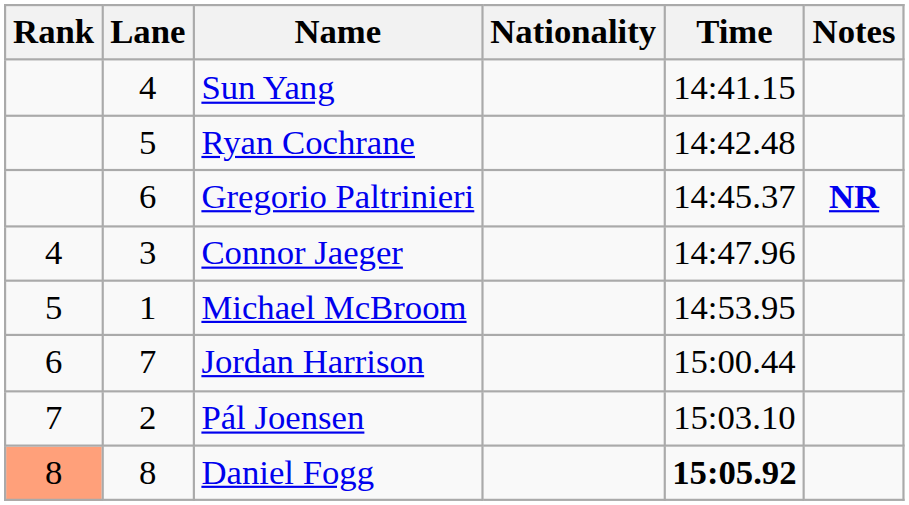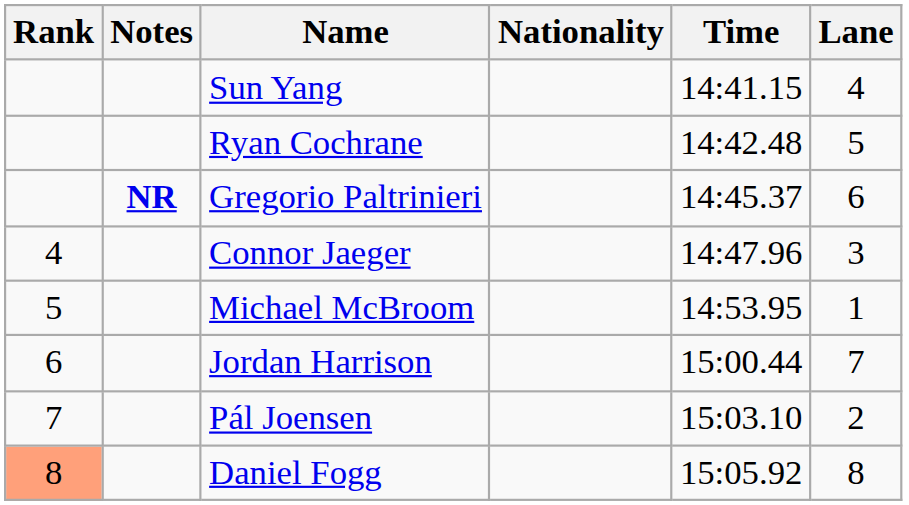columns swapped: Lane <-> Notes
Daniel Fogg | Time: bold -> normal
